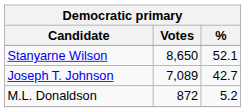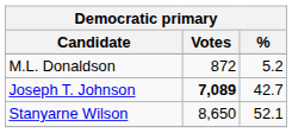rows swapped: Stanyarne Wilson <-> M.L. Donaldson
Joseph T. Johnson | Votes: normal -> bold
